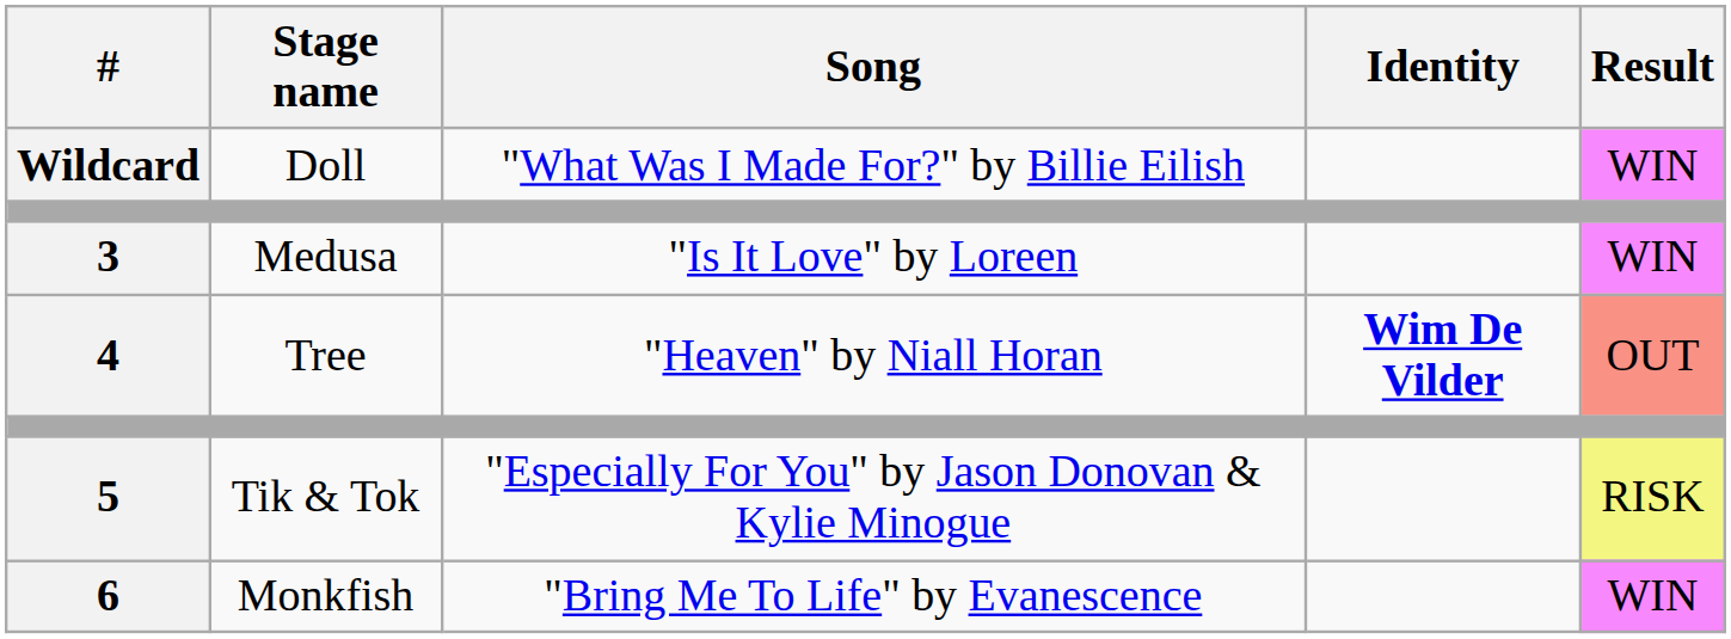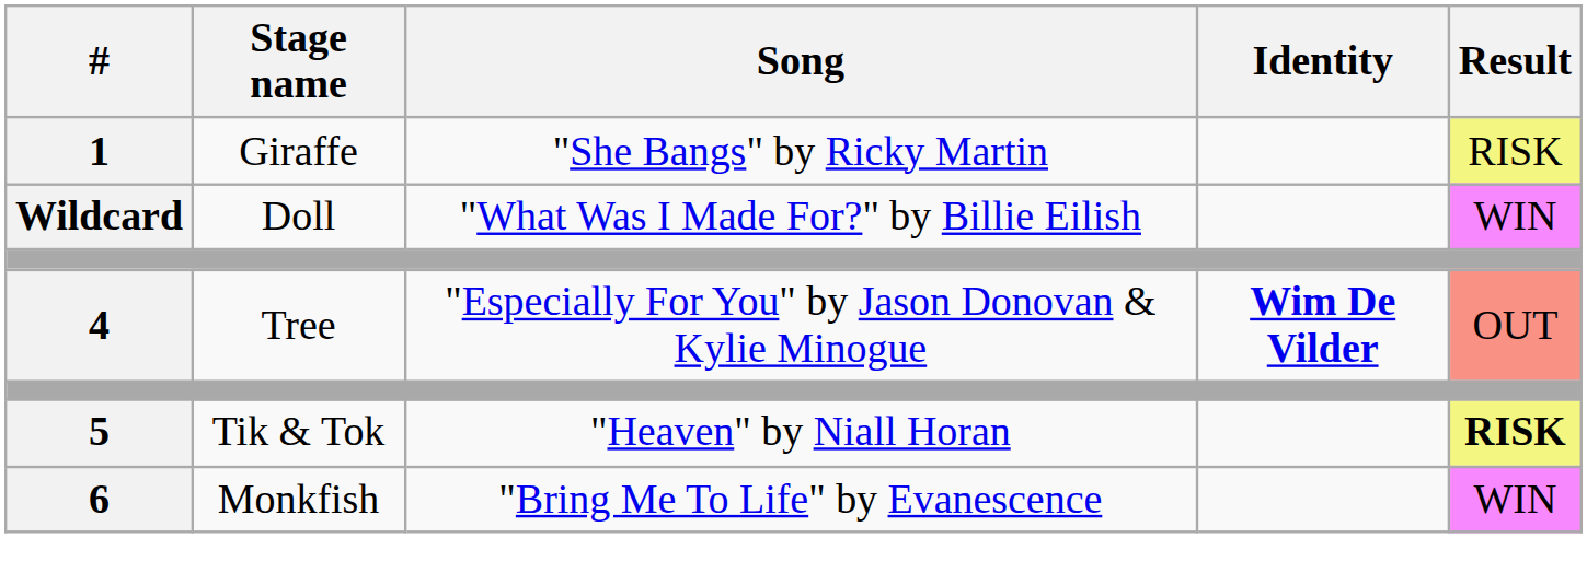+ row: 1 | Giraffe | "She Bangs" by Ricky Martin | RISK
- row: 3 | Medusa | "Is It Love" by Loreen | WIN
4 | Song: "Heaven" by Niall Horan -> "Especially For You" by Jason Donovan & Kylie Minogue
5 | Song: "Especially For You" by Jason Donovan & Kylie Minogue -> "Heaven" by Niall Horan
5 | Result: normal -> bold
